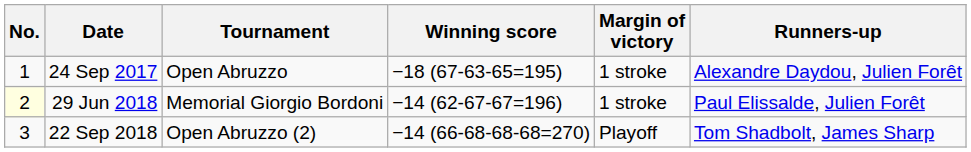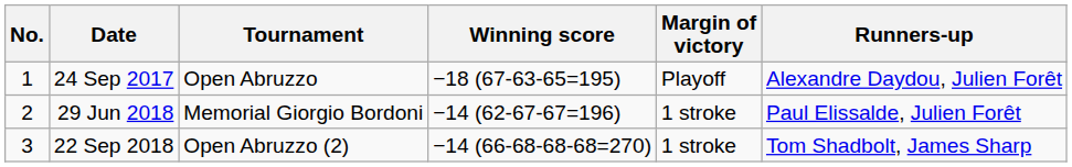24 Sep 2017 | Margin of victory: 1 stroke -> Playoff
29 Jun 2018 | No.: lightyellow background -> no background
22 Sep 2018 | Margin of victory: Playoff -> 1 stroke
